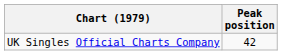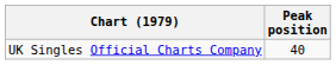UK Singles Official Charts Company | Peak position: 42 -> 40
